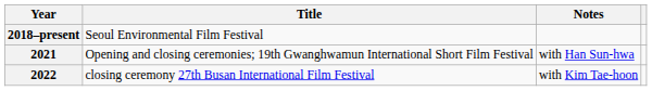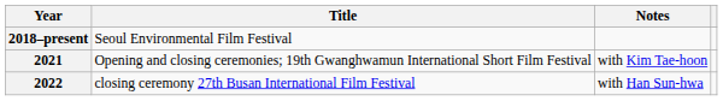2021 | Notes: with Han Sun-hwa -> with Kim Tae-hoon
2022 | Notes: with Kim Tae-hoon -> with Han Sun-hwa
